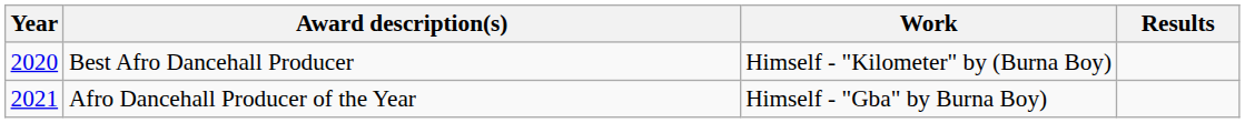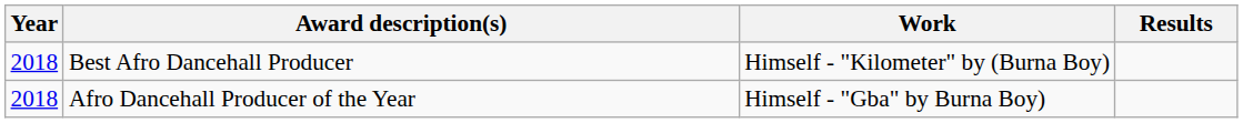Best Afro Dancehall Producer | Year: 2020 -> 2018
Afro Dancehall Producer of the Year | Year: 2021 -> 2018
